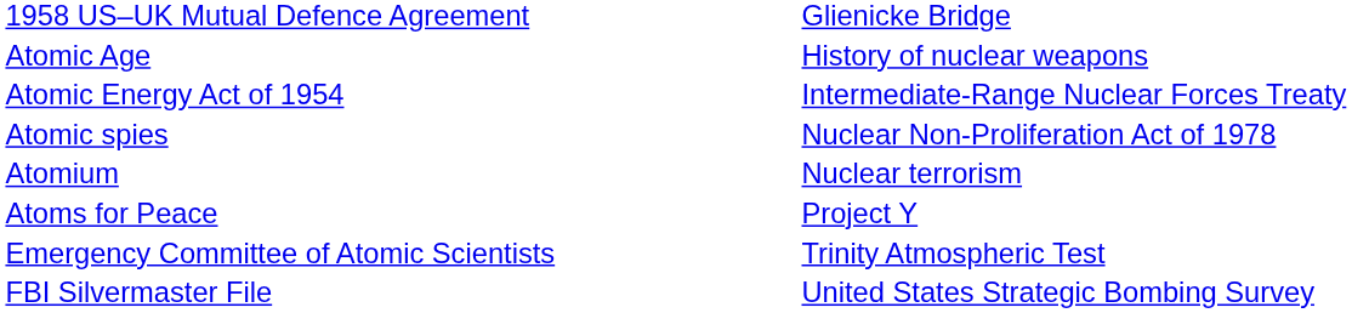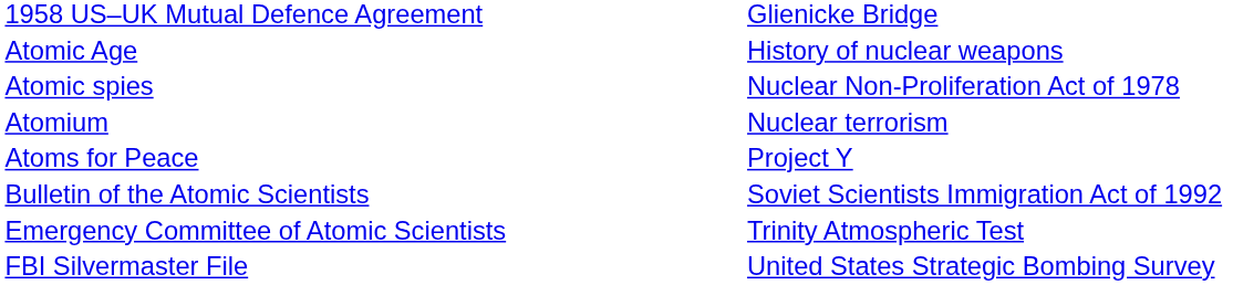- row: Atomic Energy Act of 1954 | Intermediate-Range Nuclear Forces Treaty
+ row: Bulletin of the Atomic Scientists | Soviet Scientists Immigration Act of 1992
